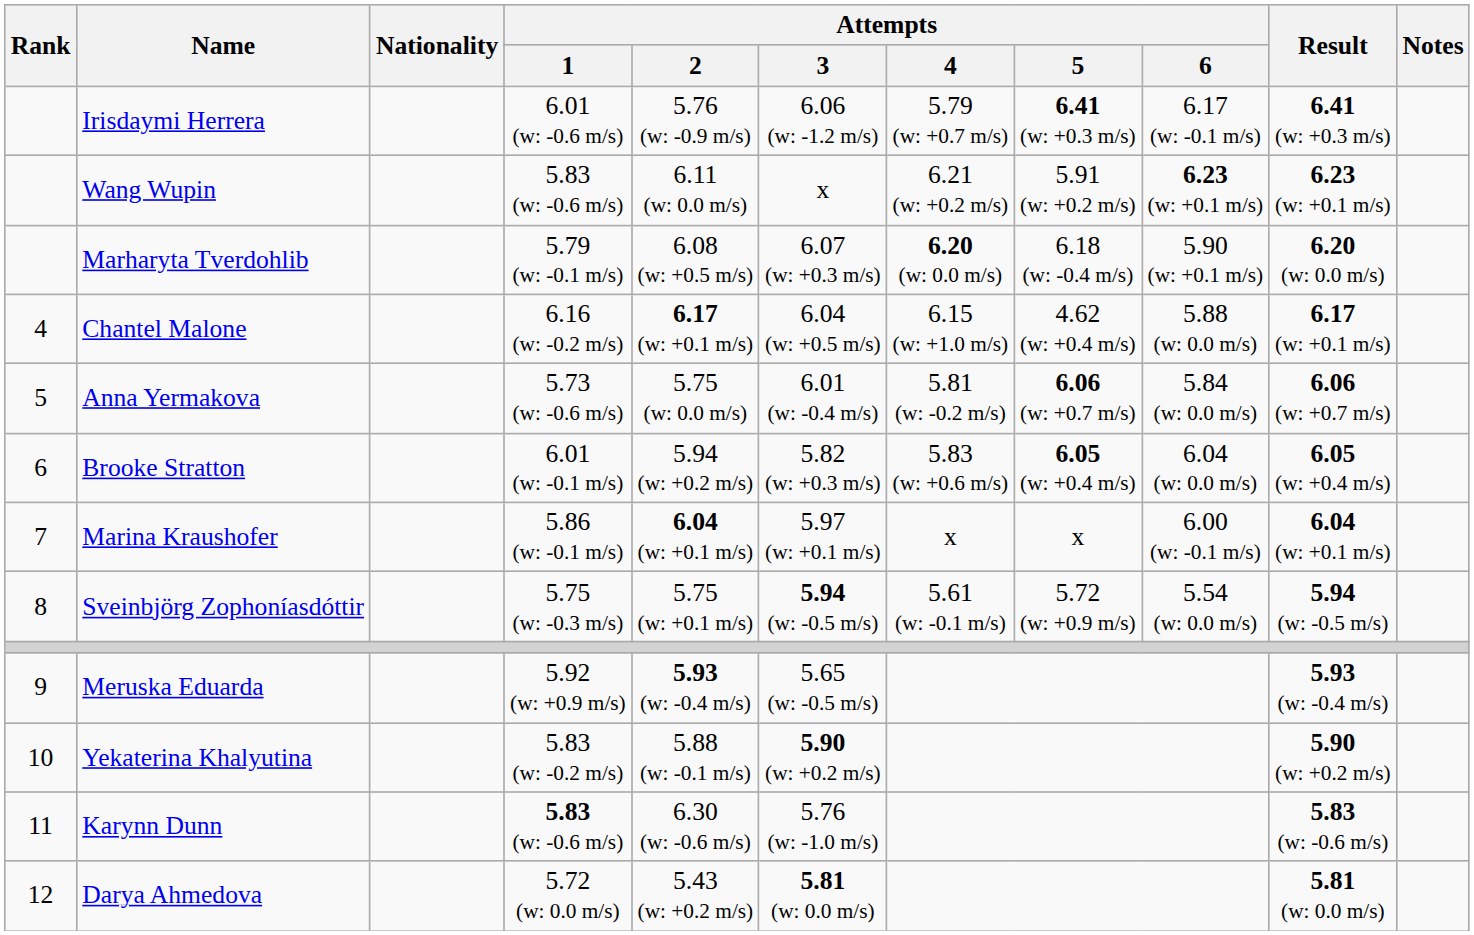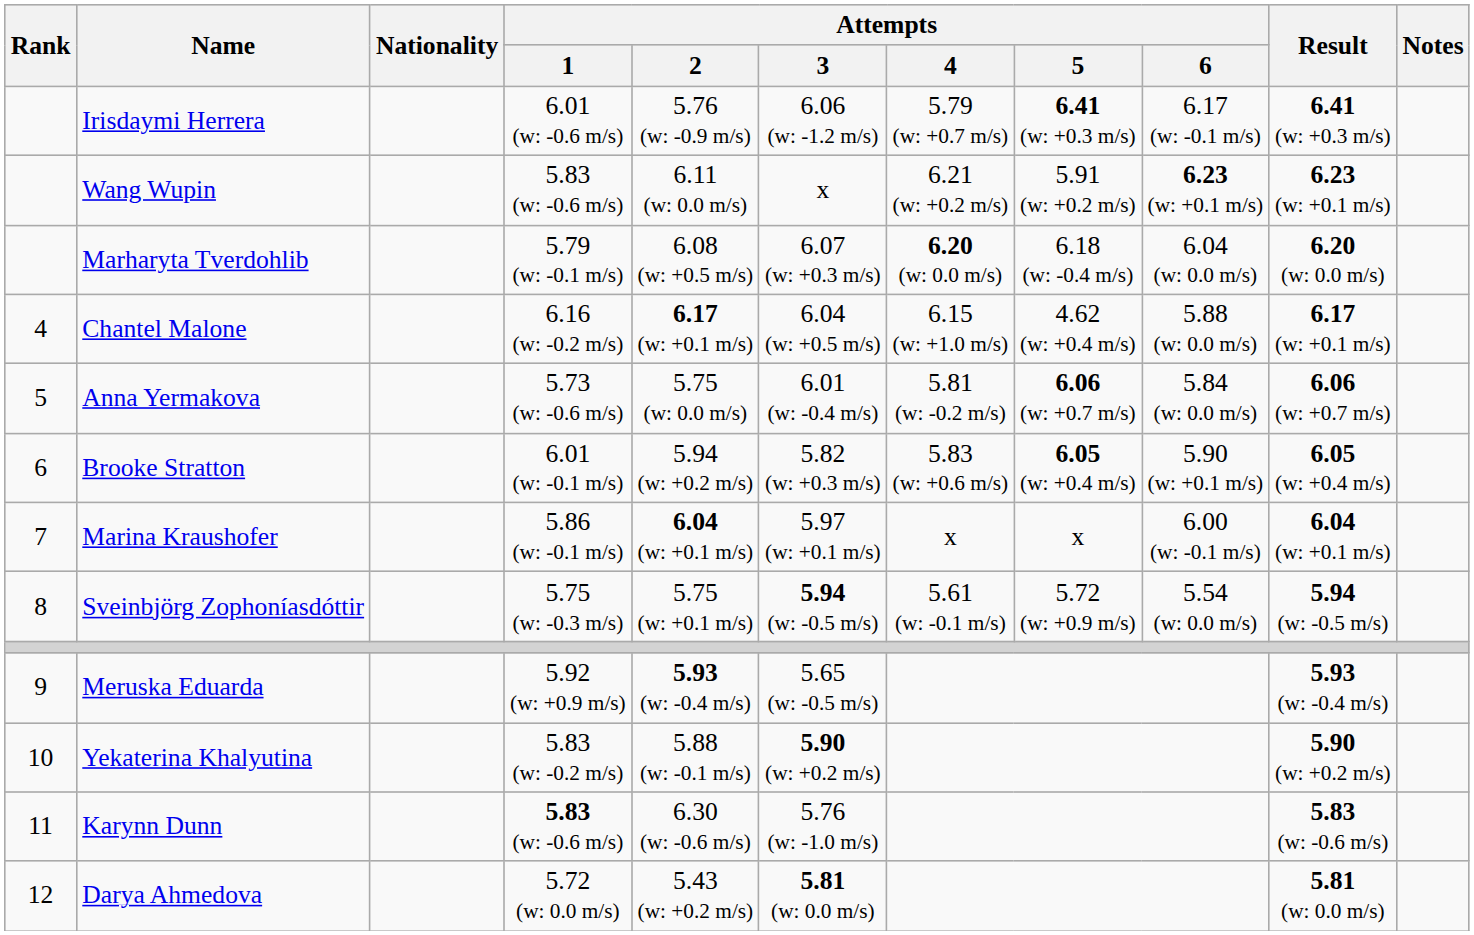Marharyta Tverdohlib | Attempts / 6: 5.90 (w: +0.1 m/s) -> 6.04 (w: 0.0 m/s)
Brooke Stratton | Attempts / 6: 6.04 (w: 0.0 m/s) -> 5.90 (w: +0.1 m/s)
